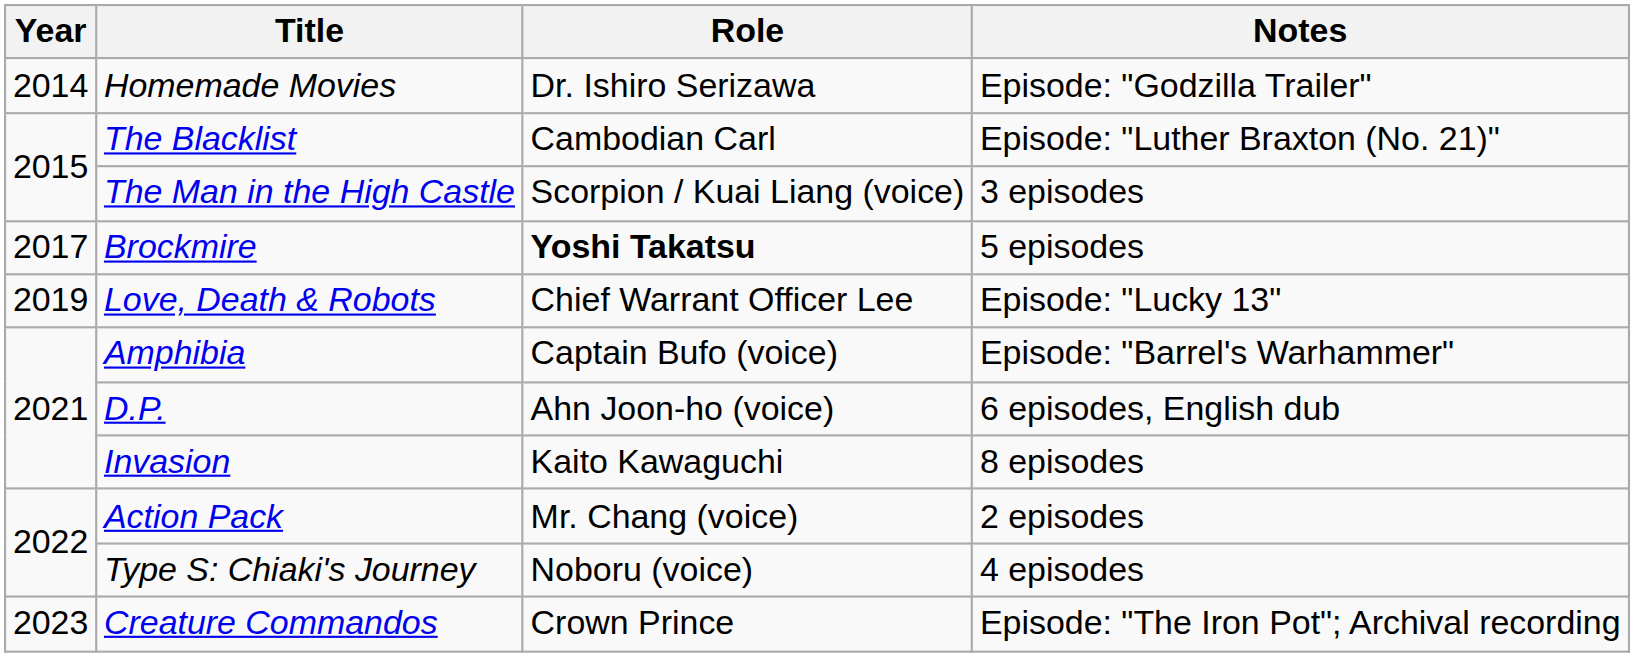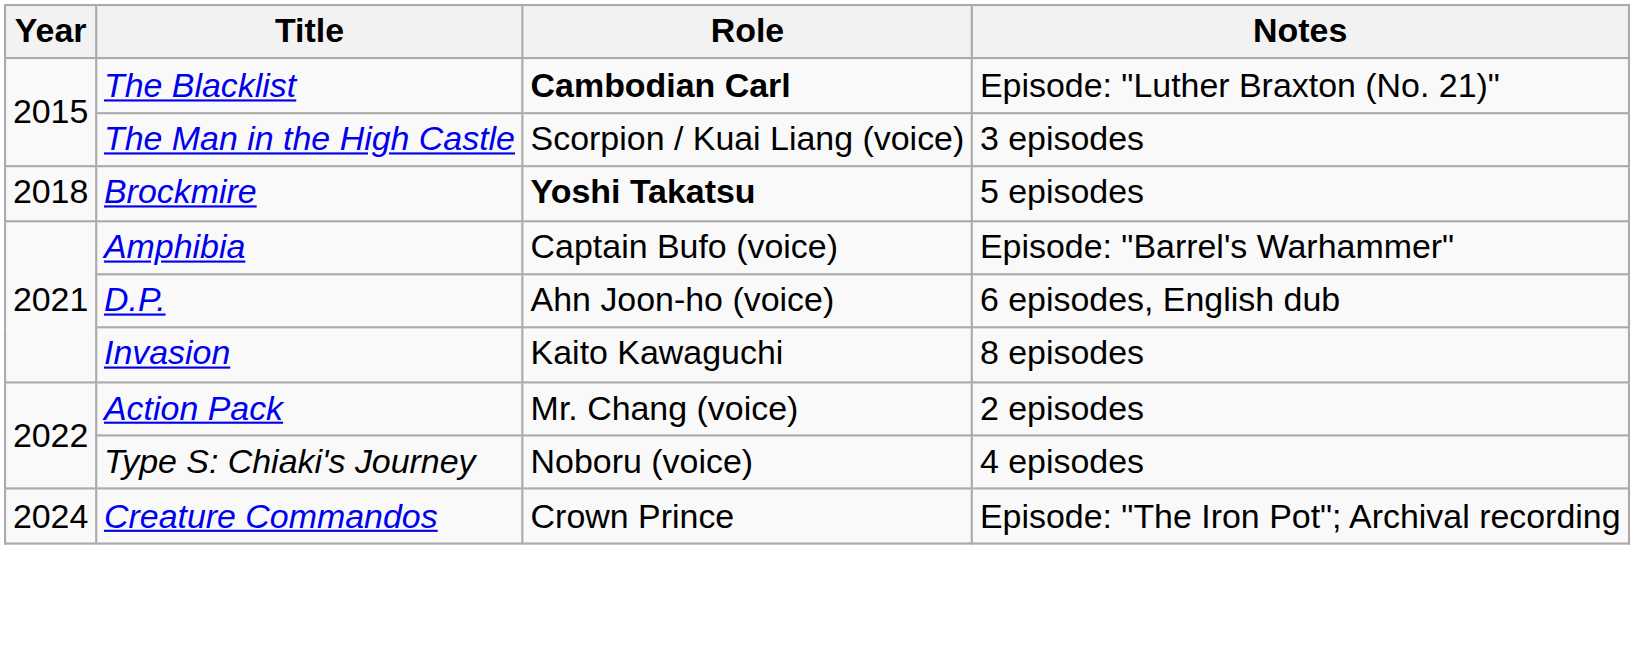- row: 2014 | Homemade Movies | Dr. Ishiro Serizawa | Episode: "Godzilla Trailer"
The Blacklist | Role: normal -> bold
Brockmire | Year: 2017 -> 2018
- row: 2019 | Love, Death & Robots | Chief Warrant Officer Lee | Episode: "Lucky 13"
Creature Commandos | Year: 2023 -> 2024
